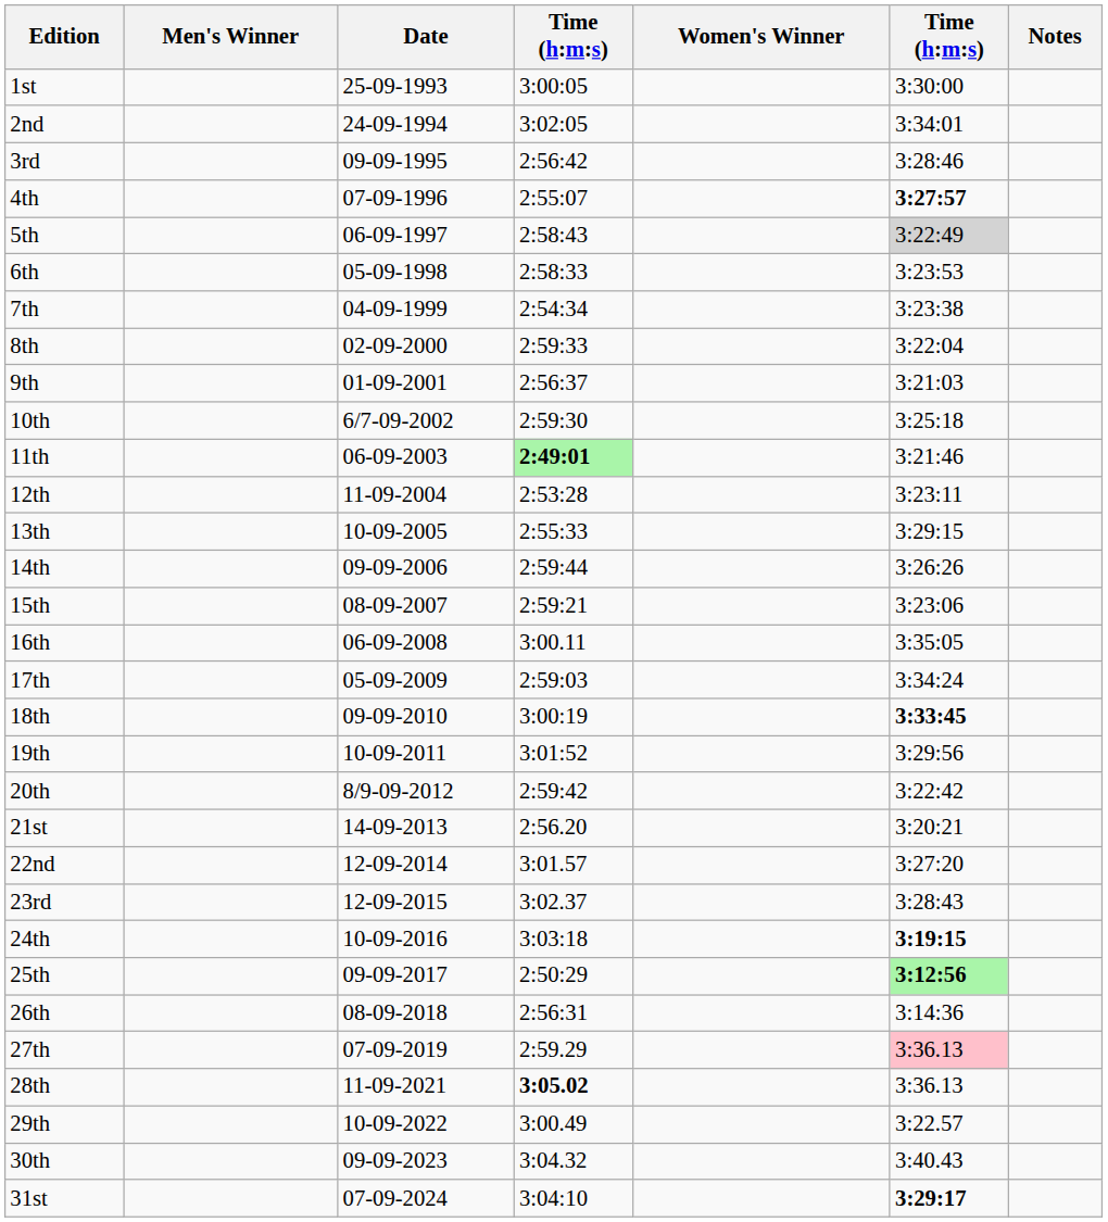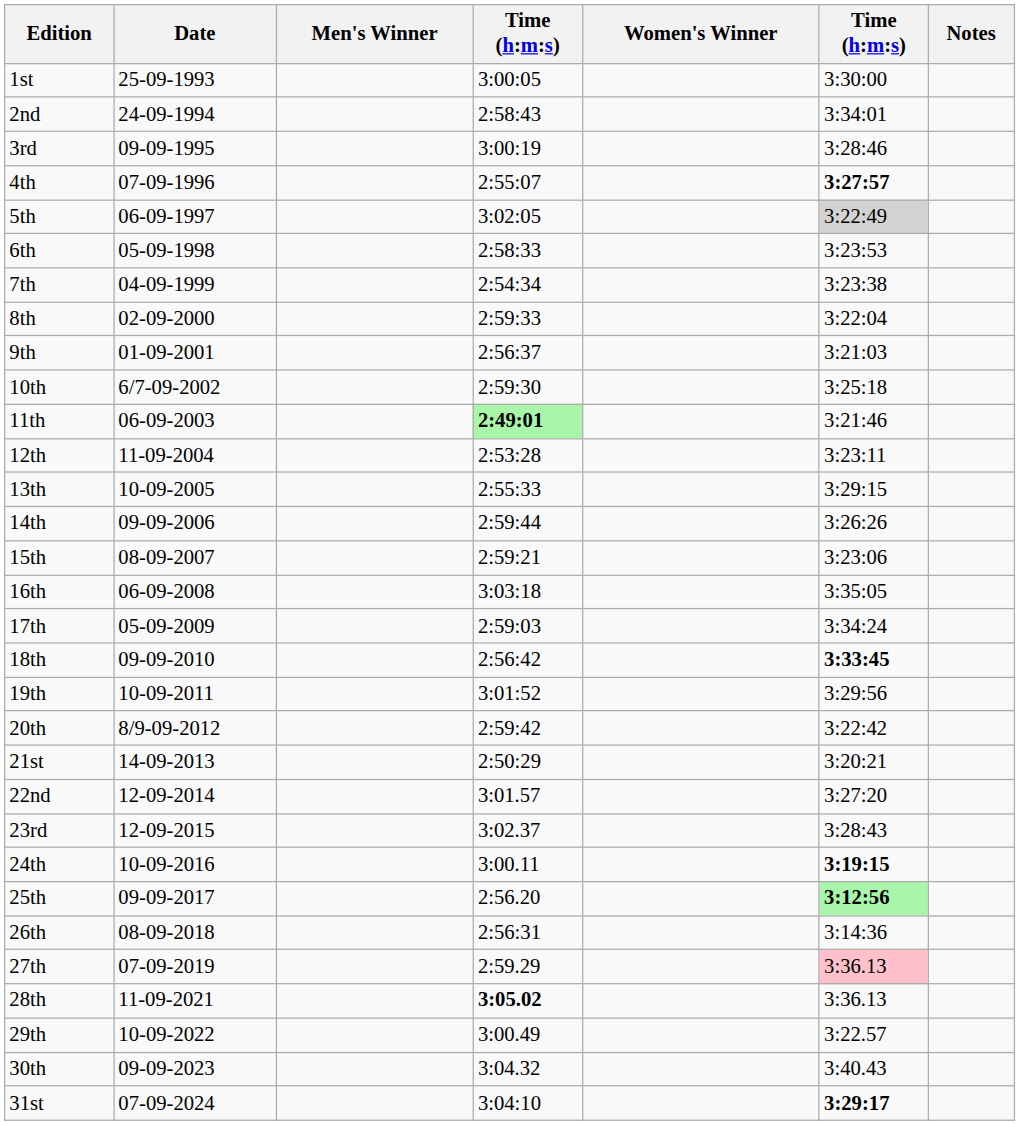columns swapped: Date <-> Men's Winner
2nd | column 4: 3:02:05 -> 2:58:43
3rd | column 4: 2:56:42 -> 3:00:19
5th | column 4: 2:58:43 -> 3:02:05
16th | column 4: 3:00.11 -> 3:03:18
18th | column 4: 3:00:19 -> 2:56:42
21st | column 4: 2:56.20 -> 2:50:29
24th | column 4: 3:03:18 -> 3:00.11
25th | column 4: 2:50:29 -> 2:56.20
